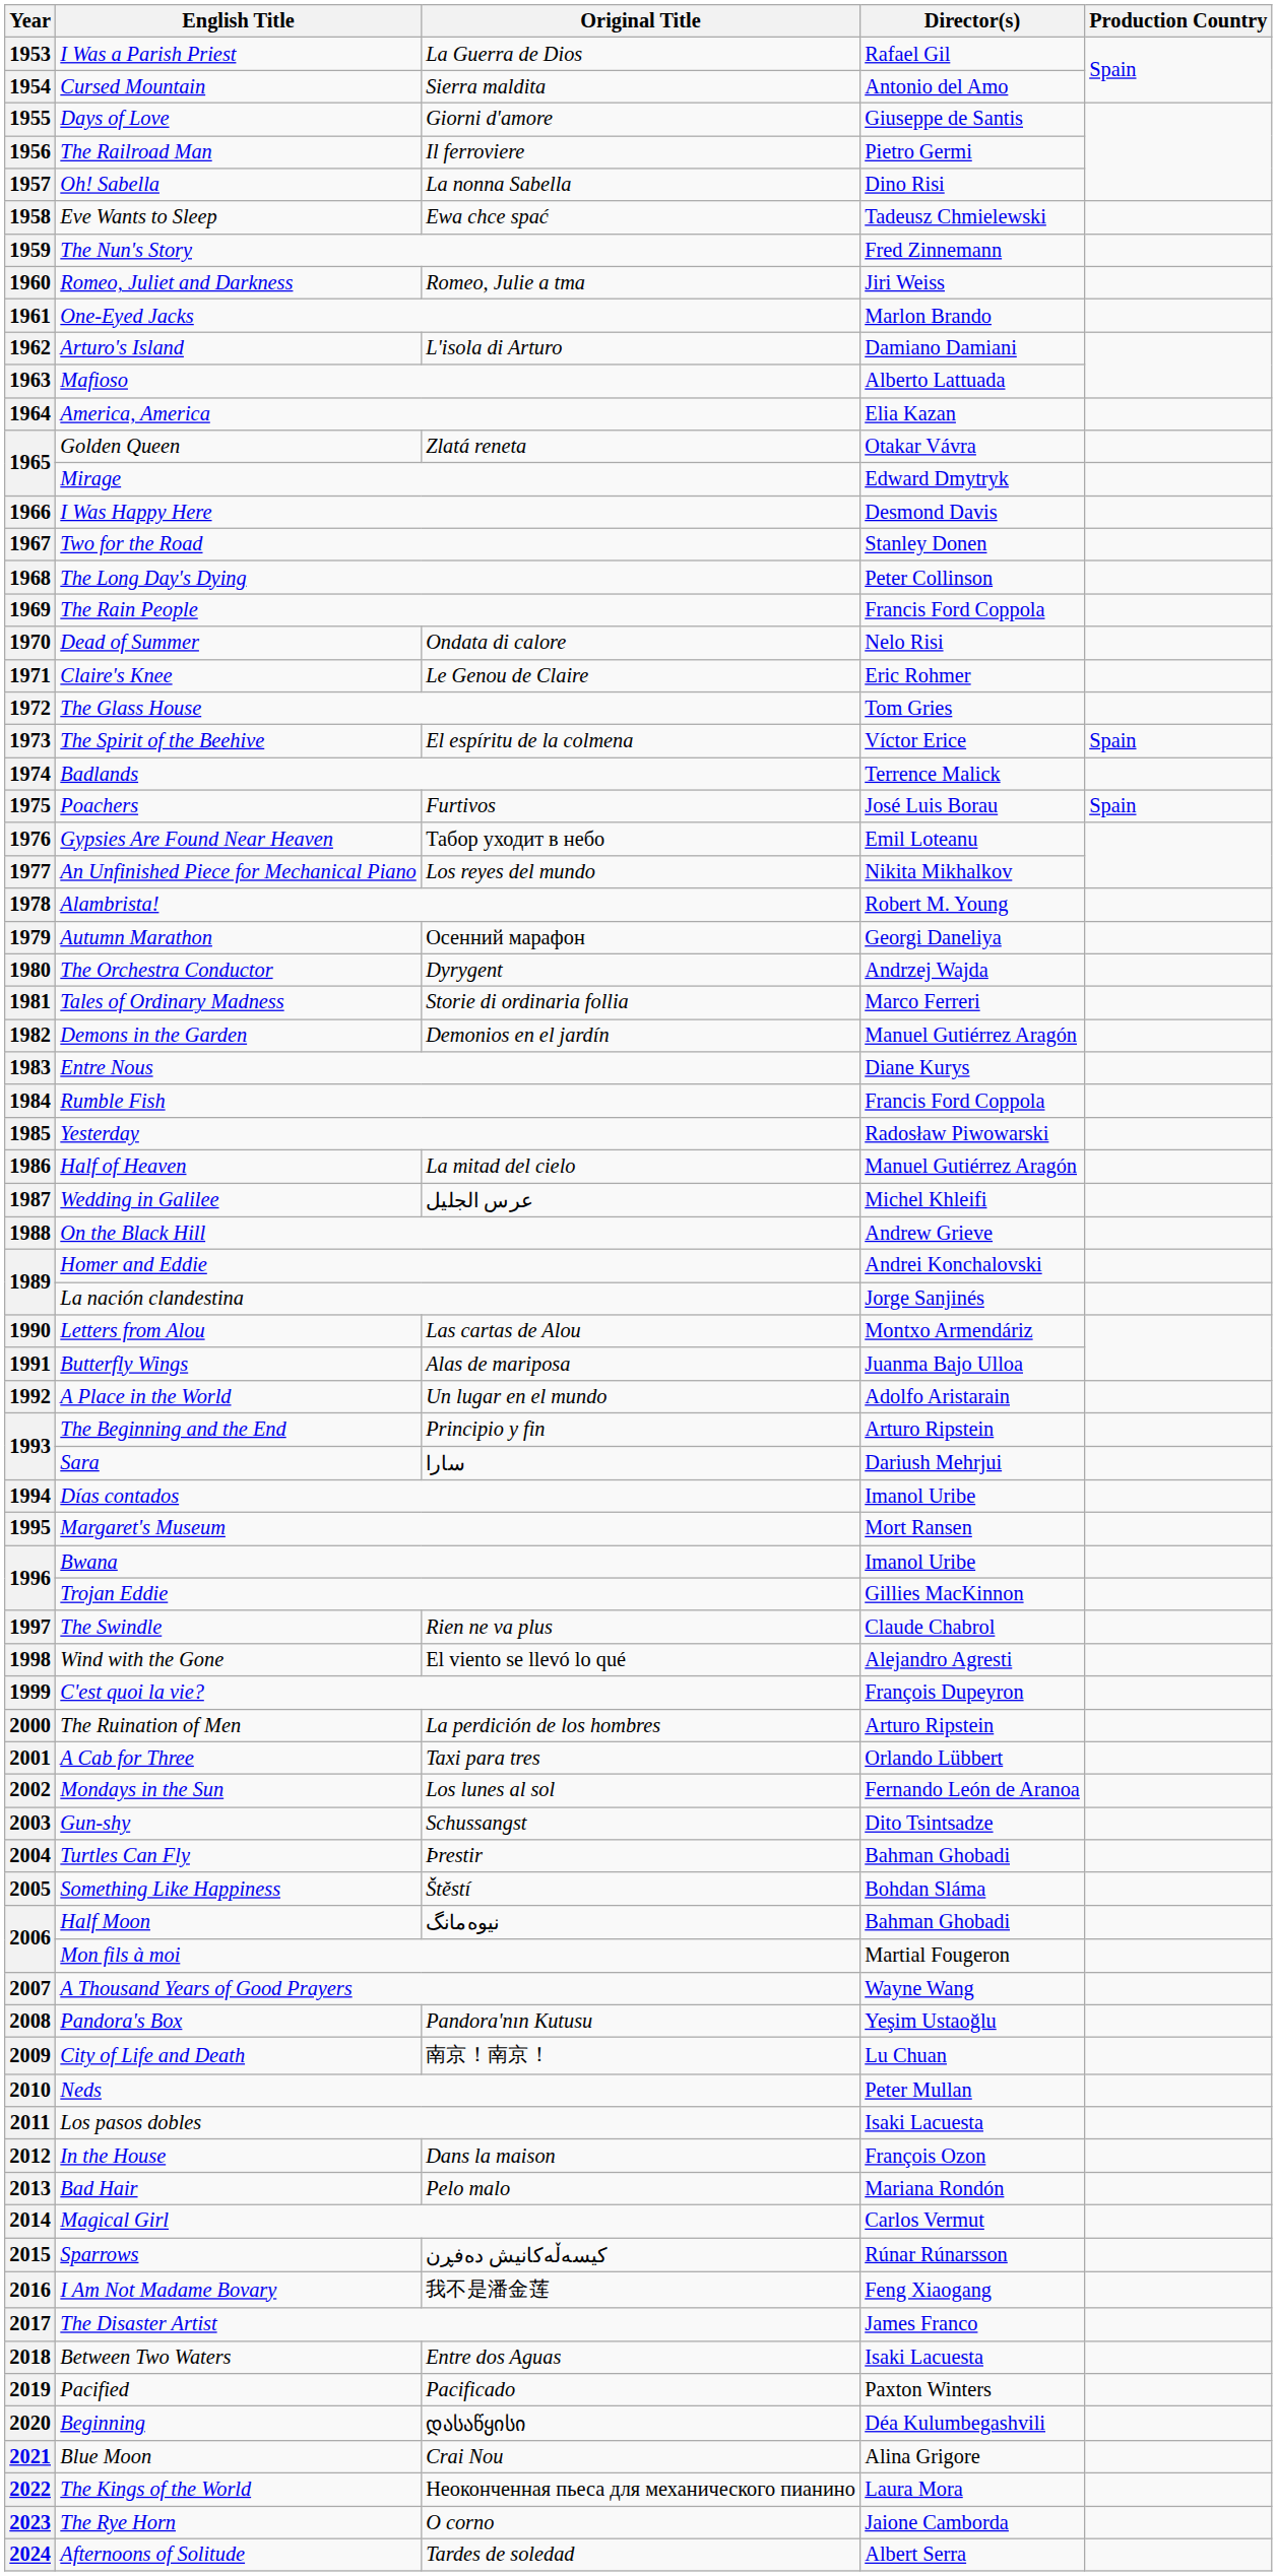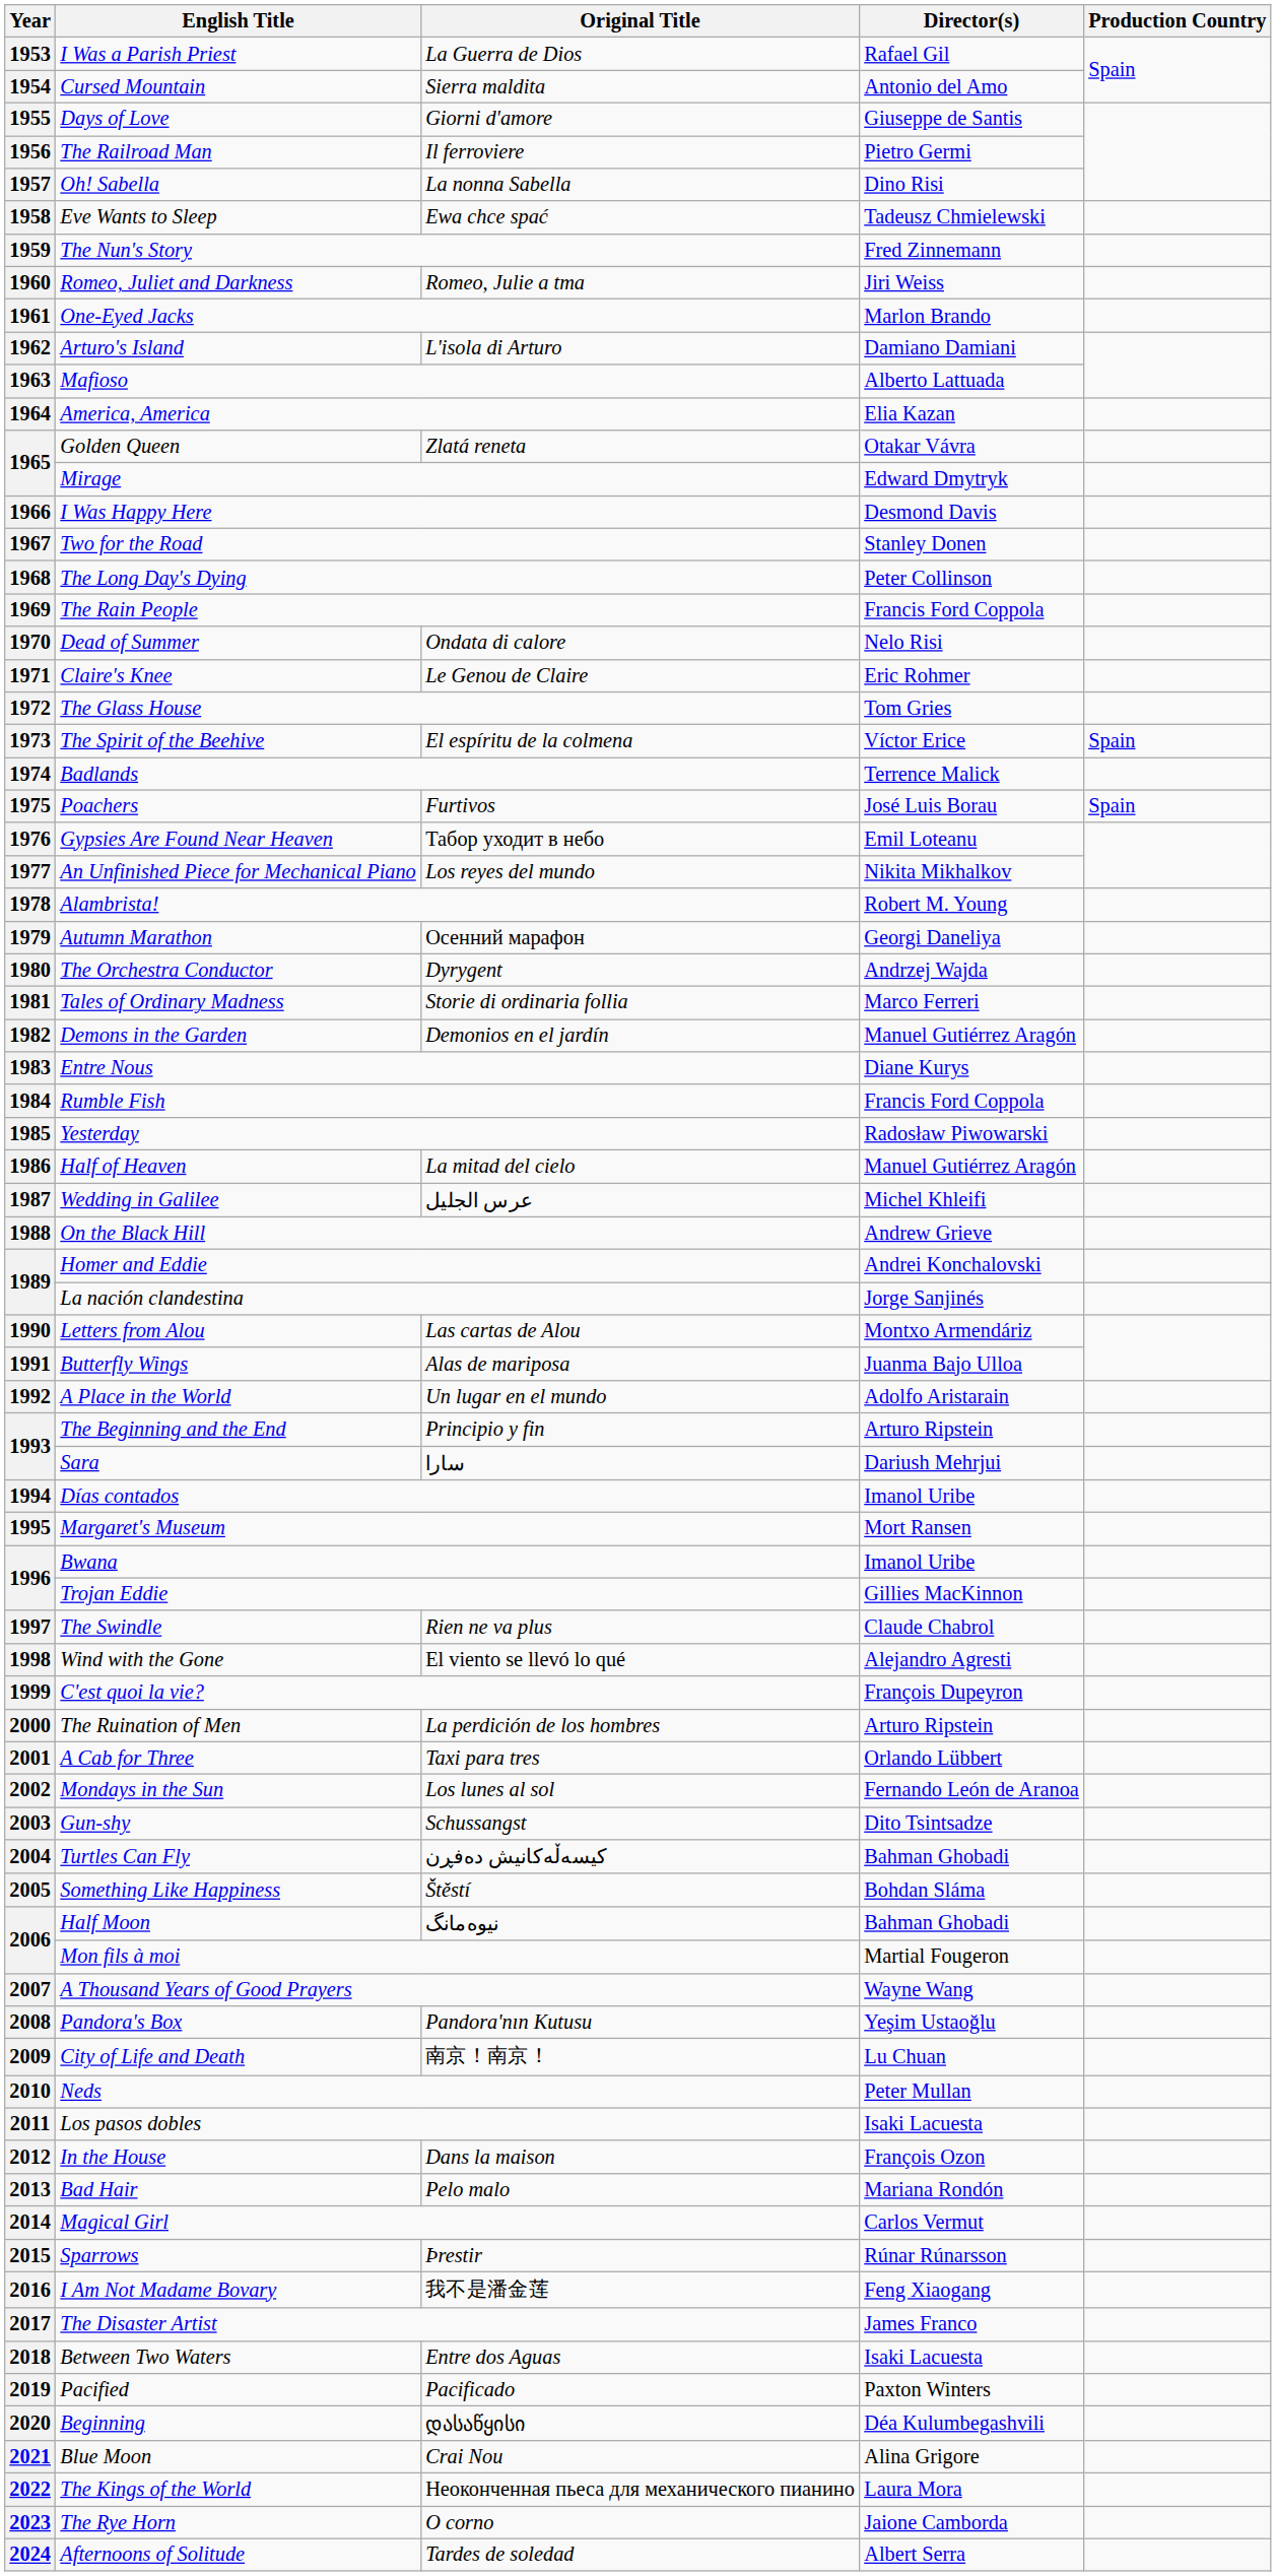2004 | Original Title: Þrestir -> کیسەڵەکانیش دەفڕن
2015 | Original Title: کیسەڵەکانیش دەفڕن -> Þrestir
